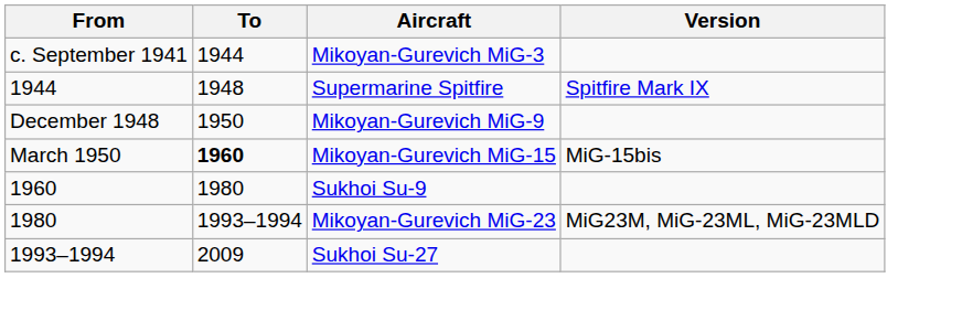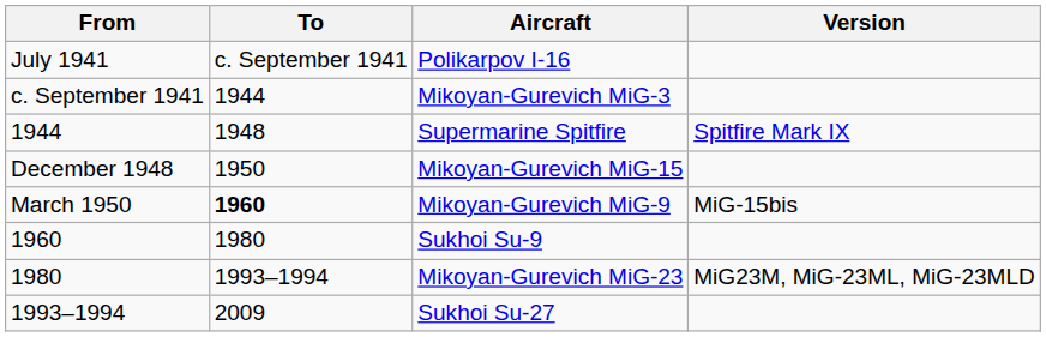+ row: July 1941 | c. September 1941 | Polikarpov I-16
December 1948 | Aircraft: Mikoyan-Gurevich MiG-9 -> Mikoyan-Gurevich MiG-15
March 1950 | Aircraft: Mikoyan-Gurevich MiG-15 -> Mikoyan-Gurevich MiG-9
